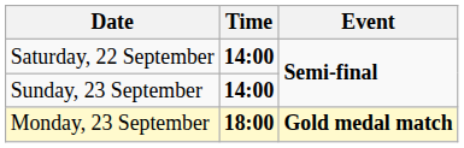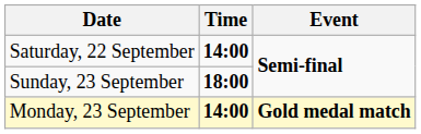Sunday, 23 September | Time: 14:00 -> 18:00
Monday, 23 September | Time: 18:00 -> 14:00
